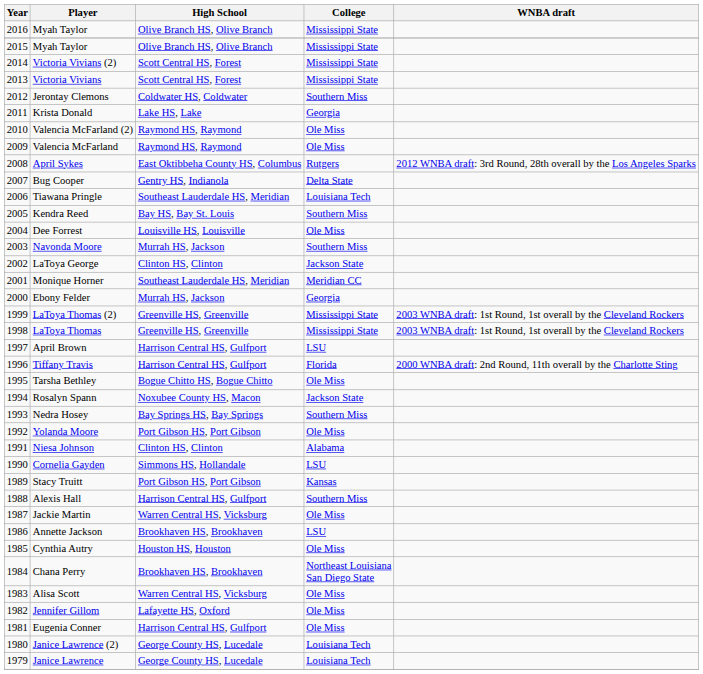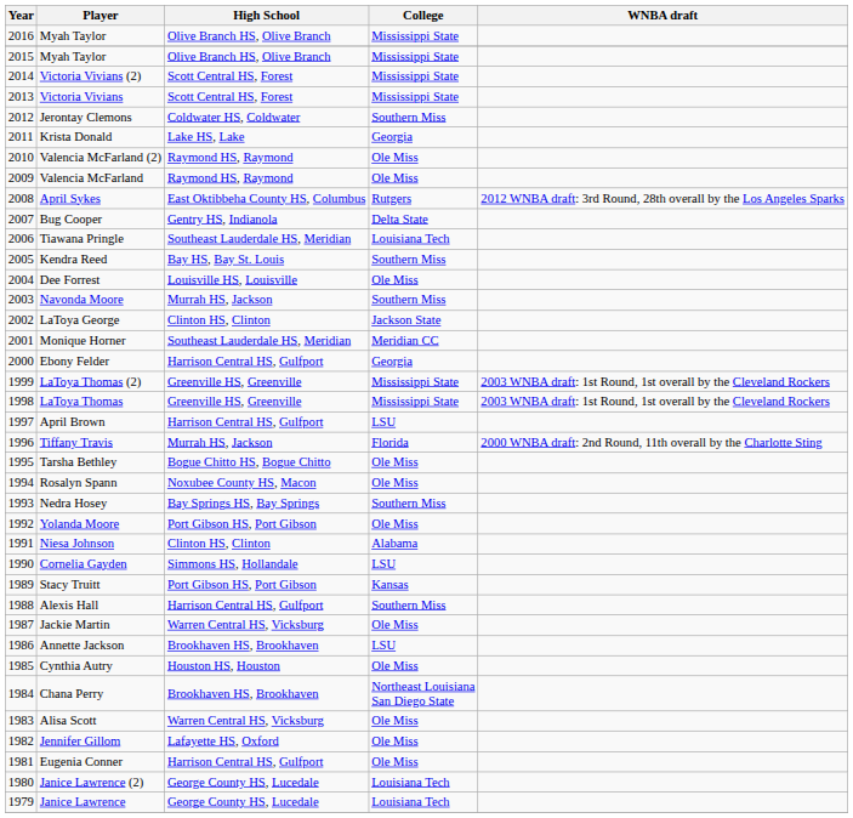Ebony Felder | High School: Murrah HS, Jackson -> Harrison Central HS, Gulfport
Tiffany Travis | High School: Harrison Central HS, Gulfport -> Murrah HS, Jackson
Rosalyn Spann | College: Jackson State -> Ole Miss
